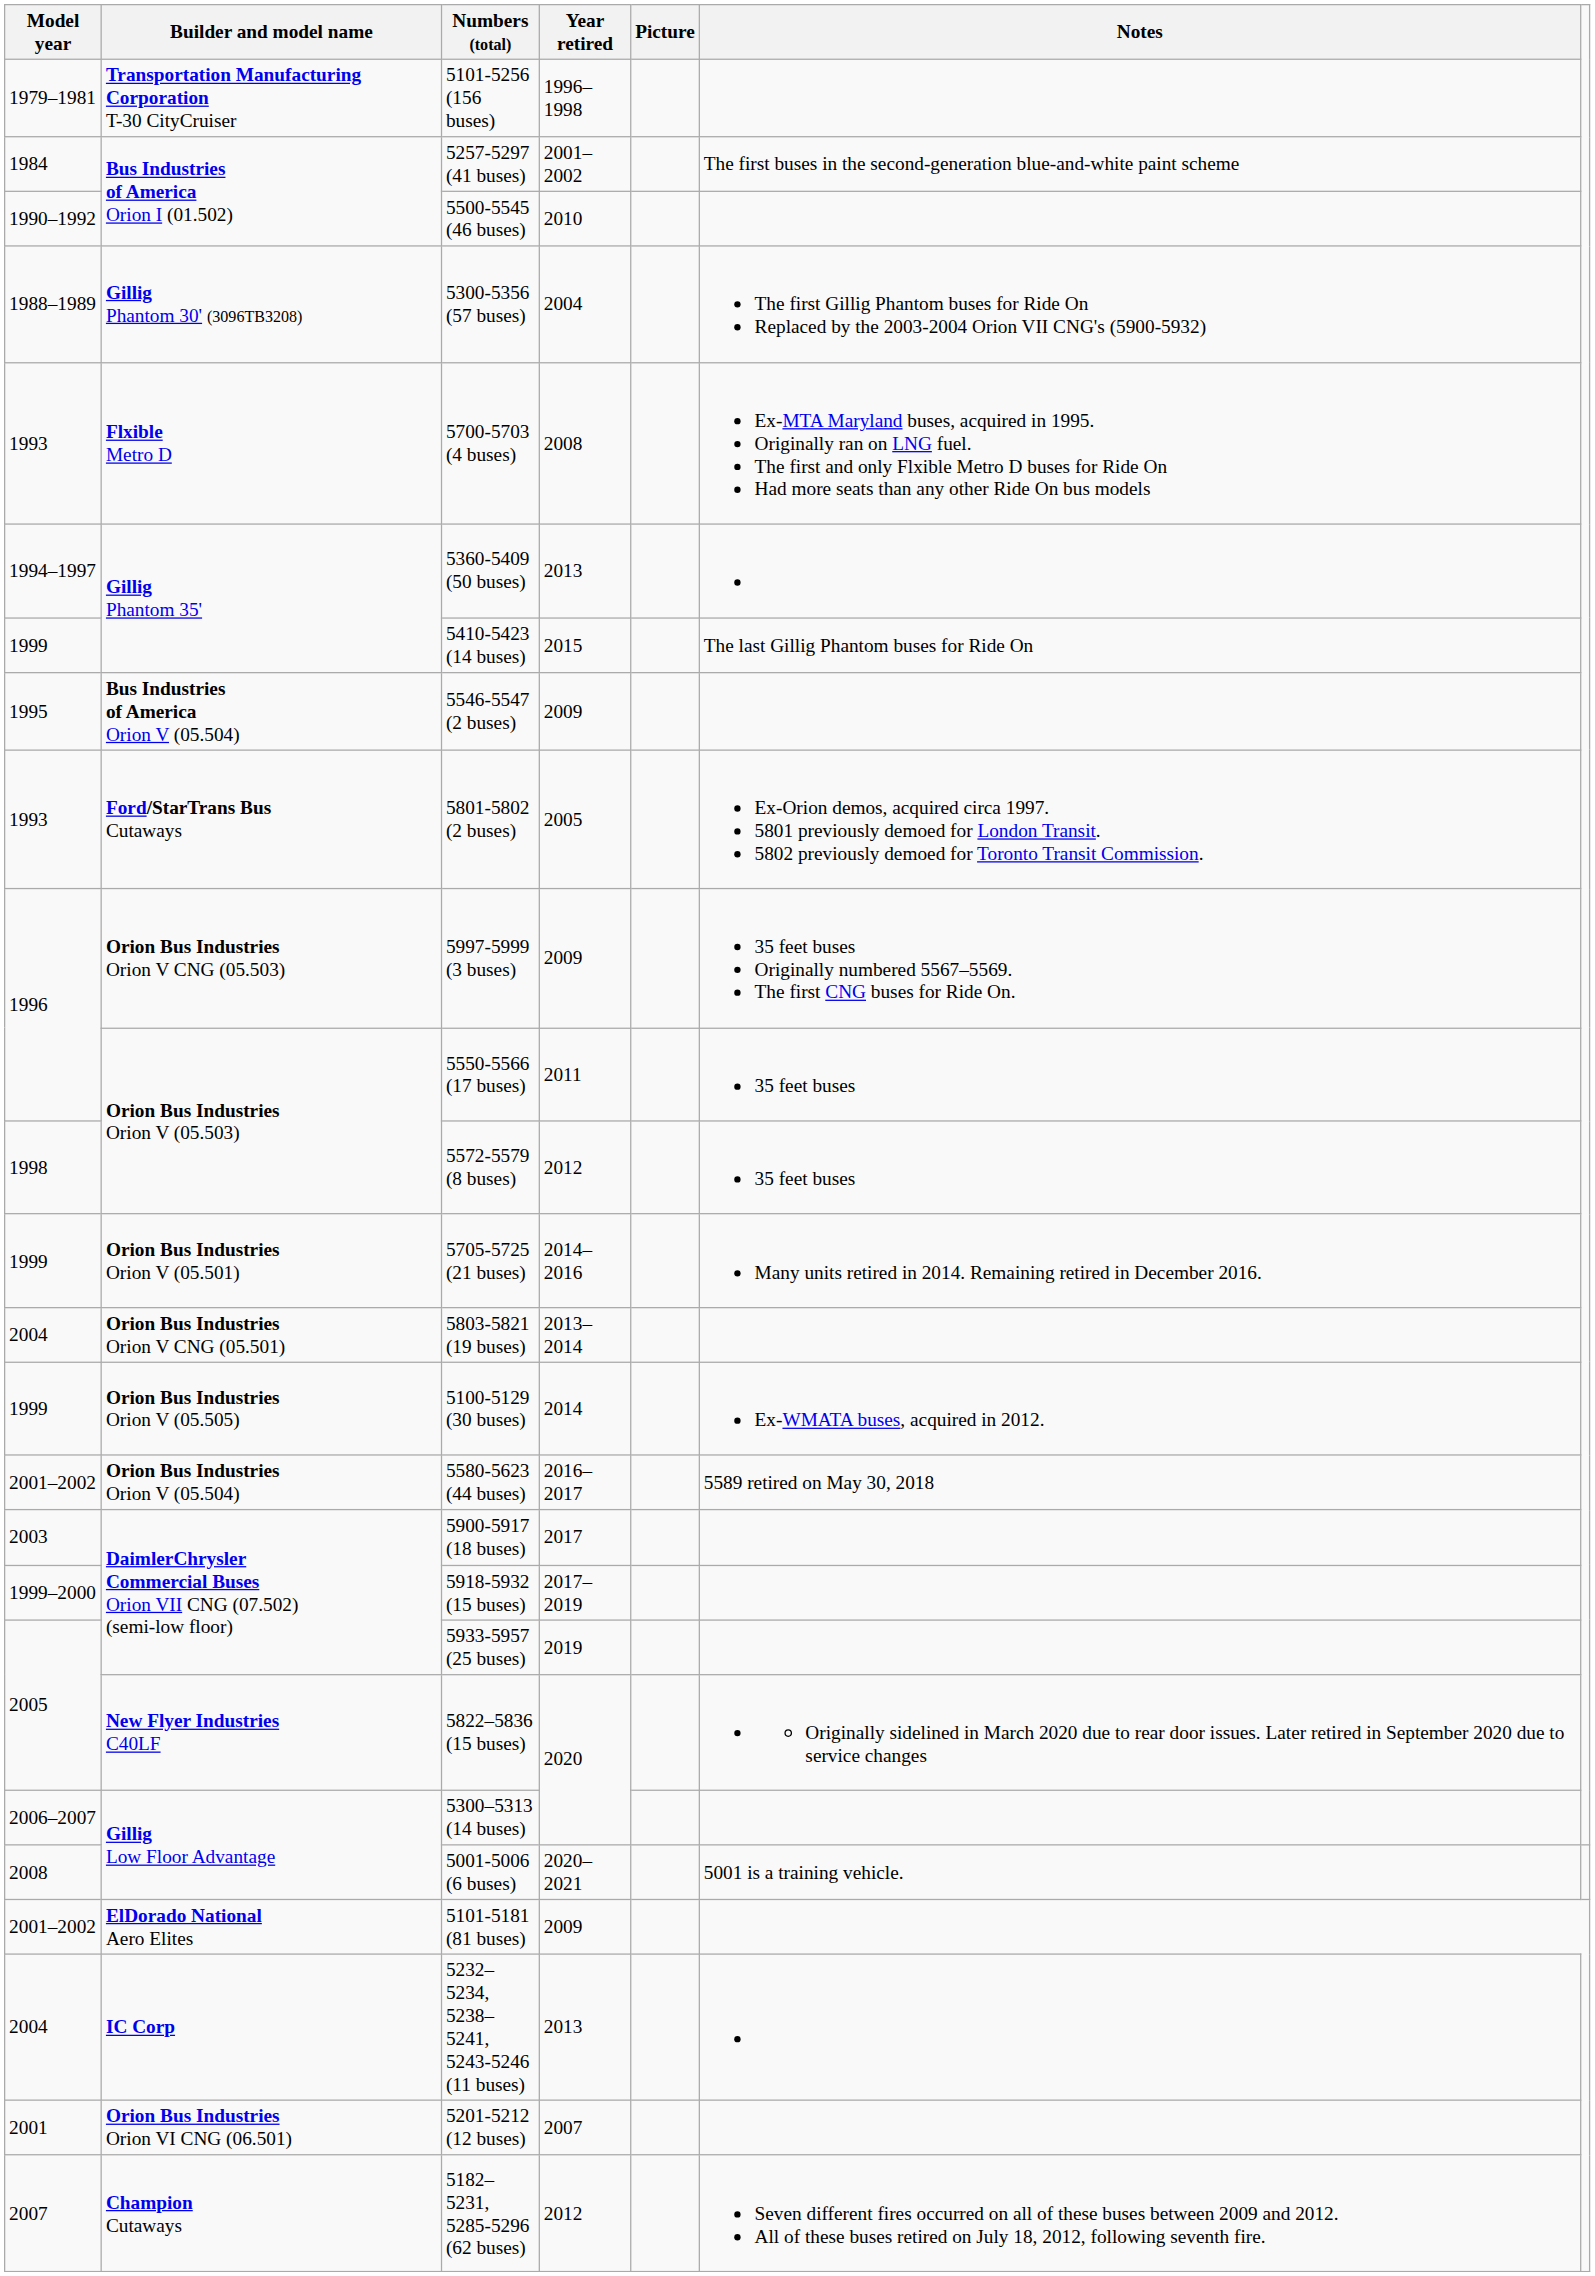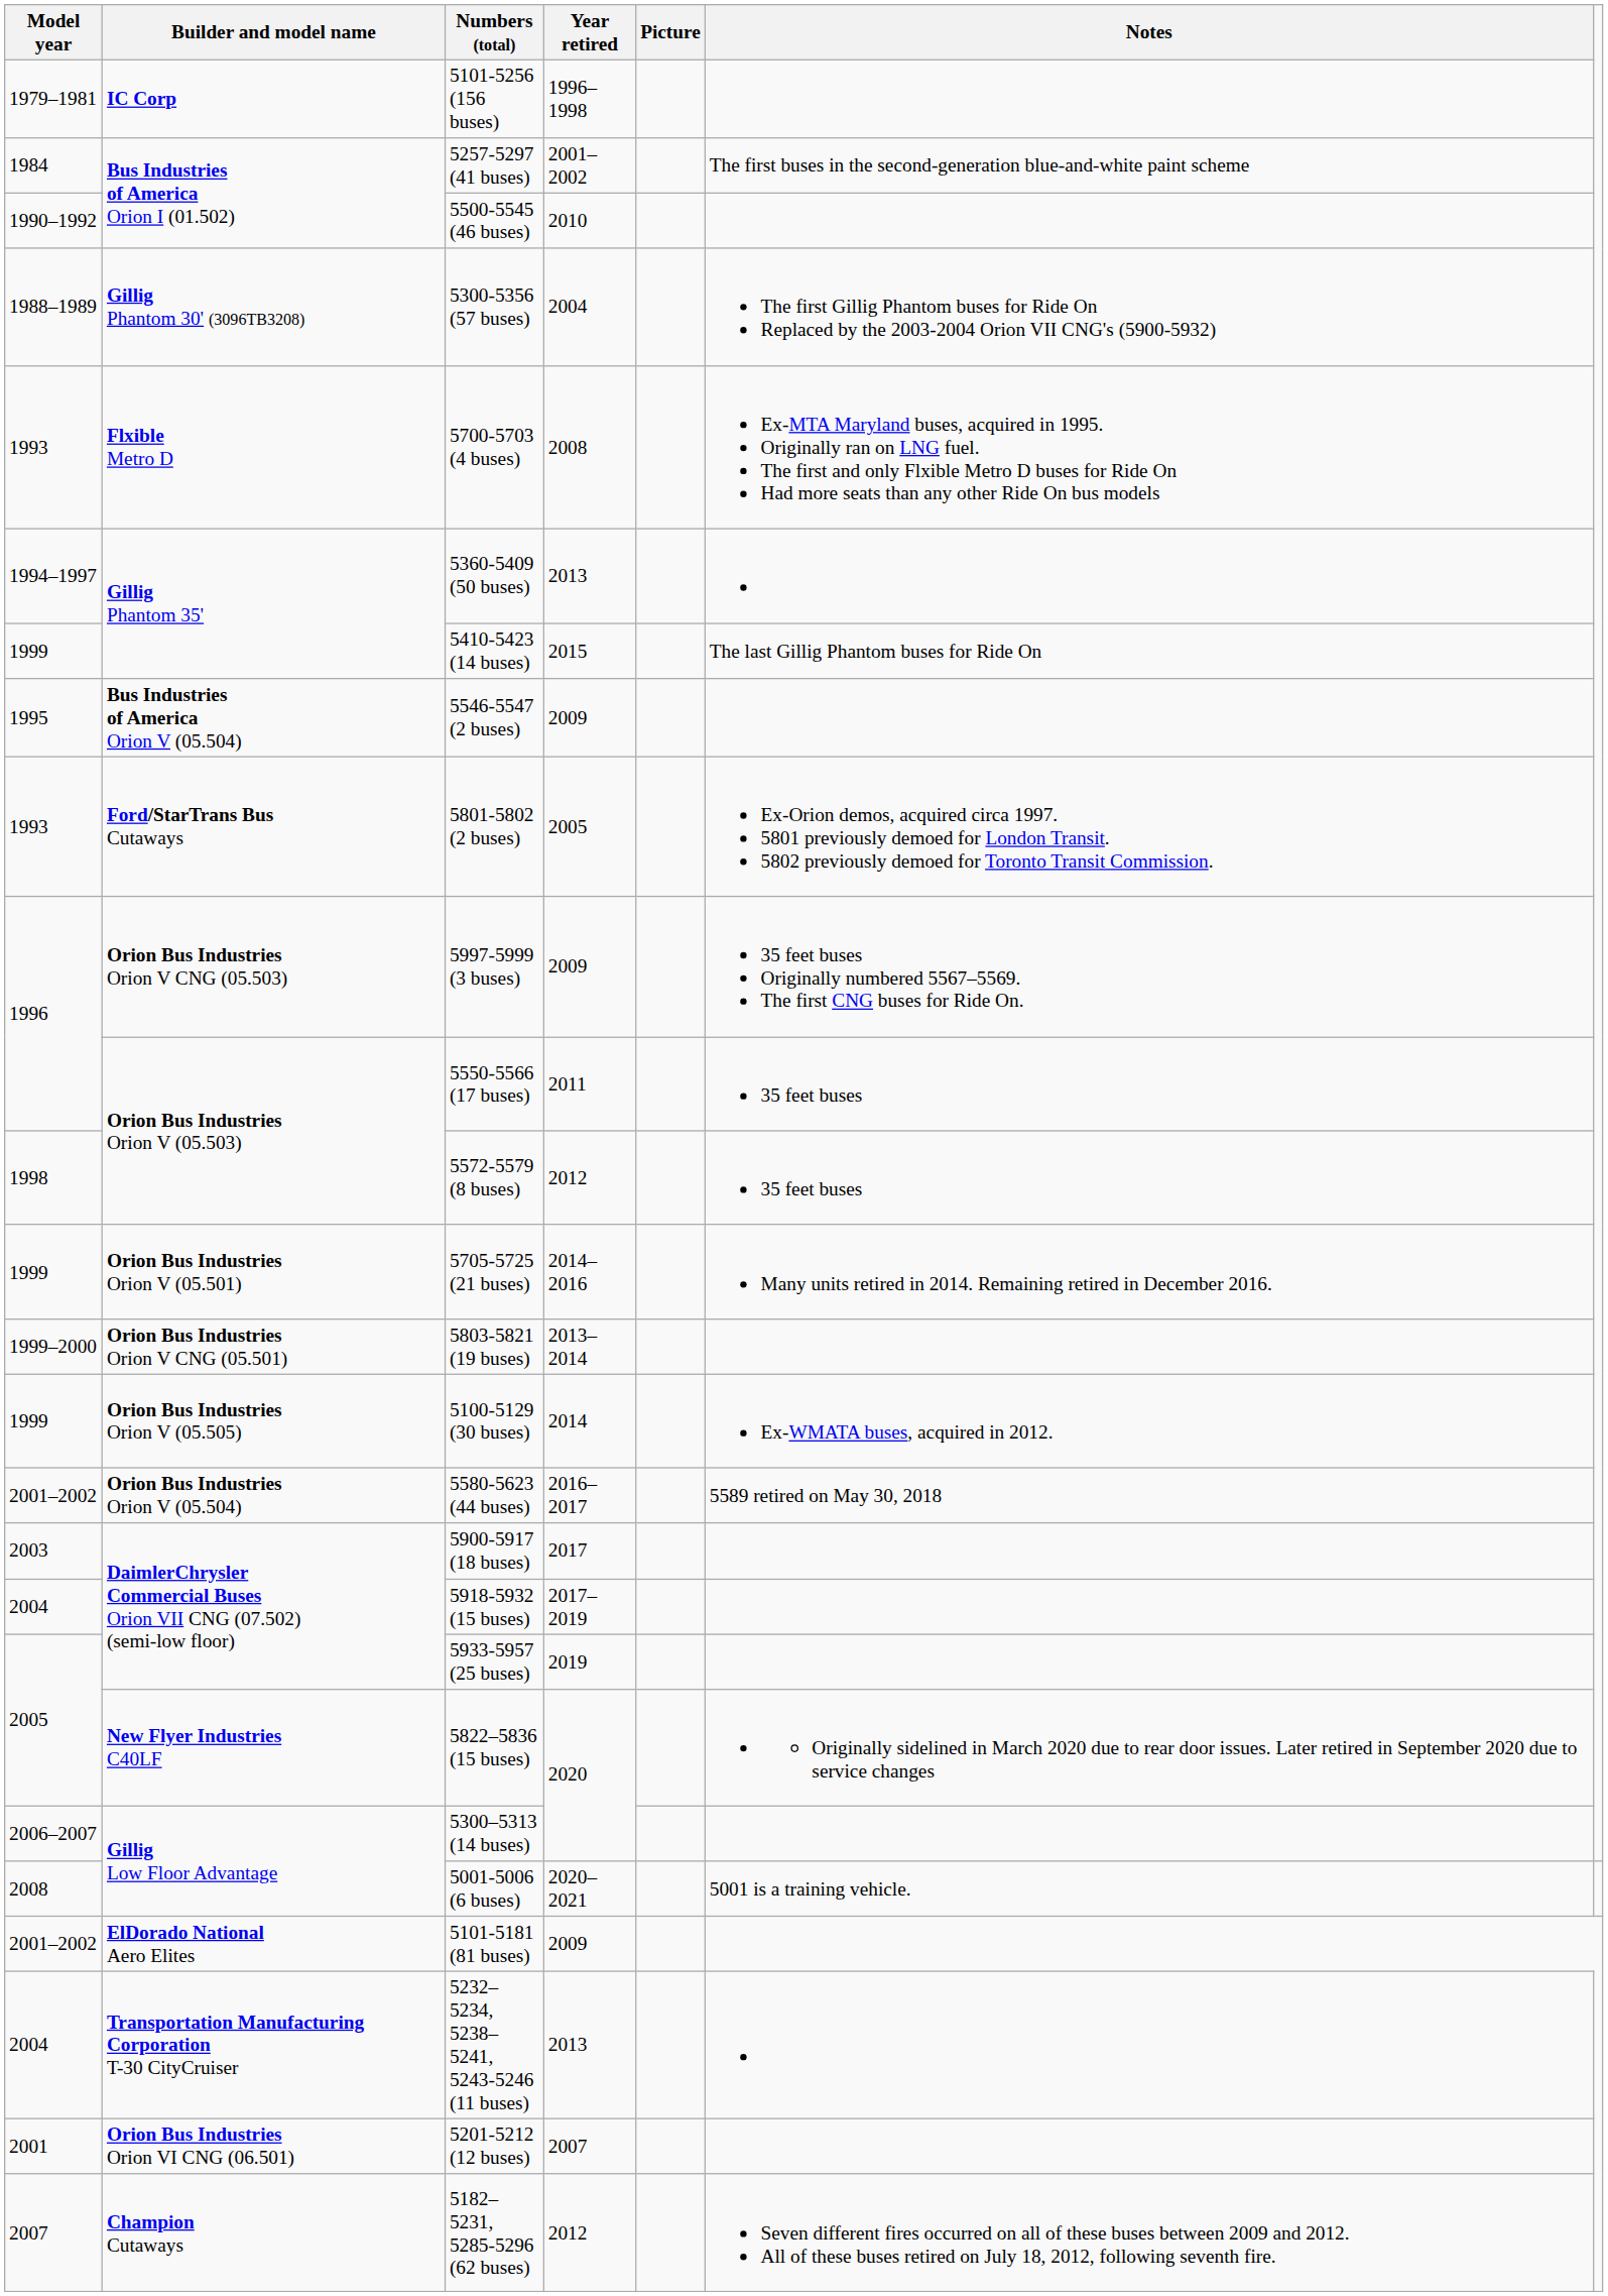5101-5256 (156 buses) | Builder and model name: Transportation Manufacturing Corporation T-30 CityCruiser -> IC Corp
5803-5821 (19 buses) | Model year: 2004 -> 1999–2000
5918-5932 (15 buses) | Model year: 1999–2000 -> 2004
5232–5234, 5238–5241, 5243-5246 (11 buses) | Builder and model name: IC Corp -> Transportation Manufacturing Corporation T-30 CityCruiser
